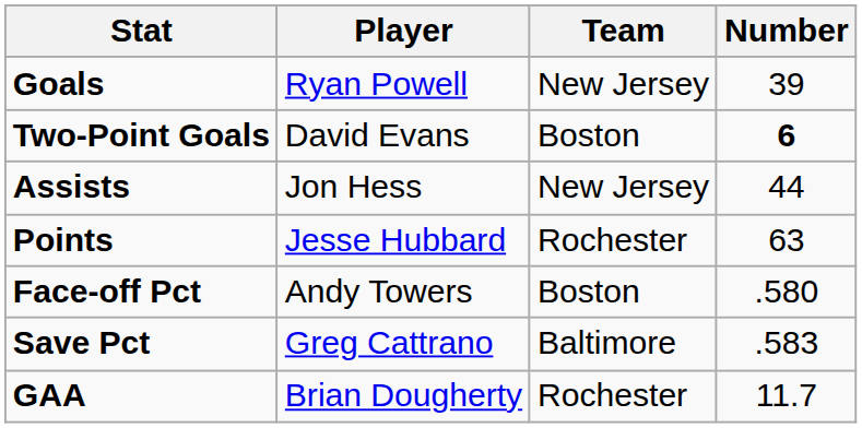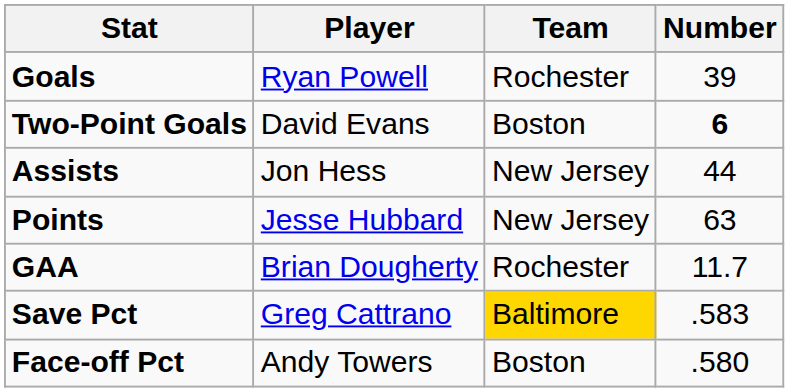Goals | Team: New Jersey -> Rochester
Points | Team: Rochester -> New Jersey
rows swapped: Face-off Pct <-> GAA
Save Pct | Team: no background -> gold background
